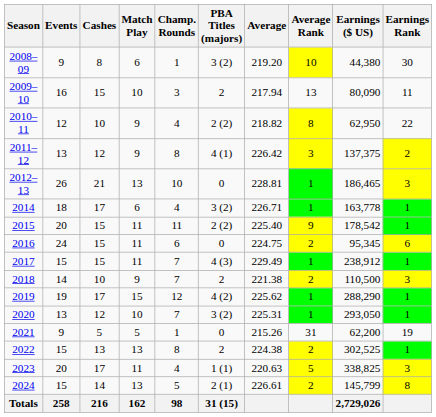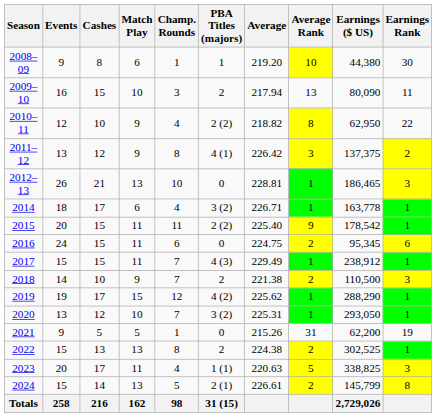2008–09 | PBA Titles (majors): 3 (2) -> 1
